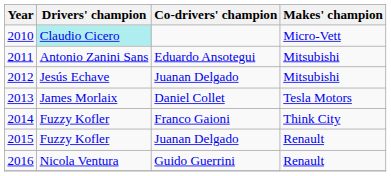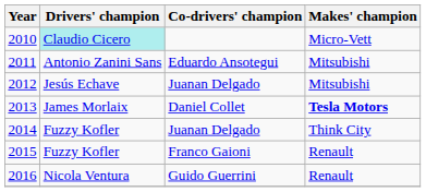2013 | Makes' champion: normal -> bold
2014 | Co-drivers' champion: Franco Gaioni -> Juanan Delgado
2015 | Co-drivers' champion: Juanan Delgado -> Franco Gaioni
